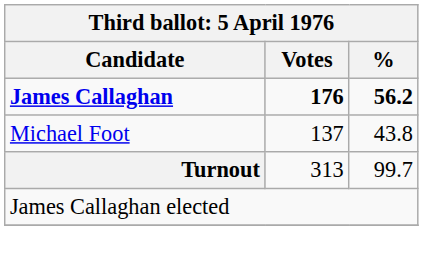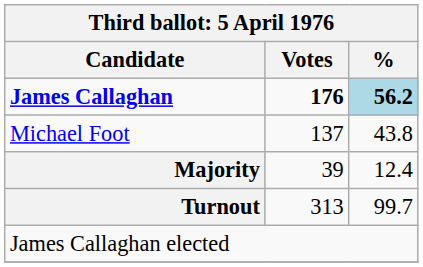James Callaghan | %: no background -> lightblue background
+ row: Majority | 39 | 12.4
